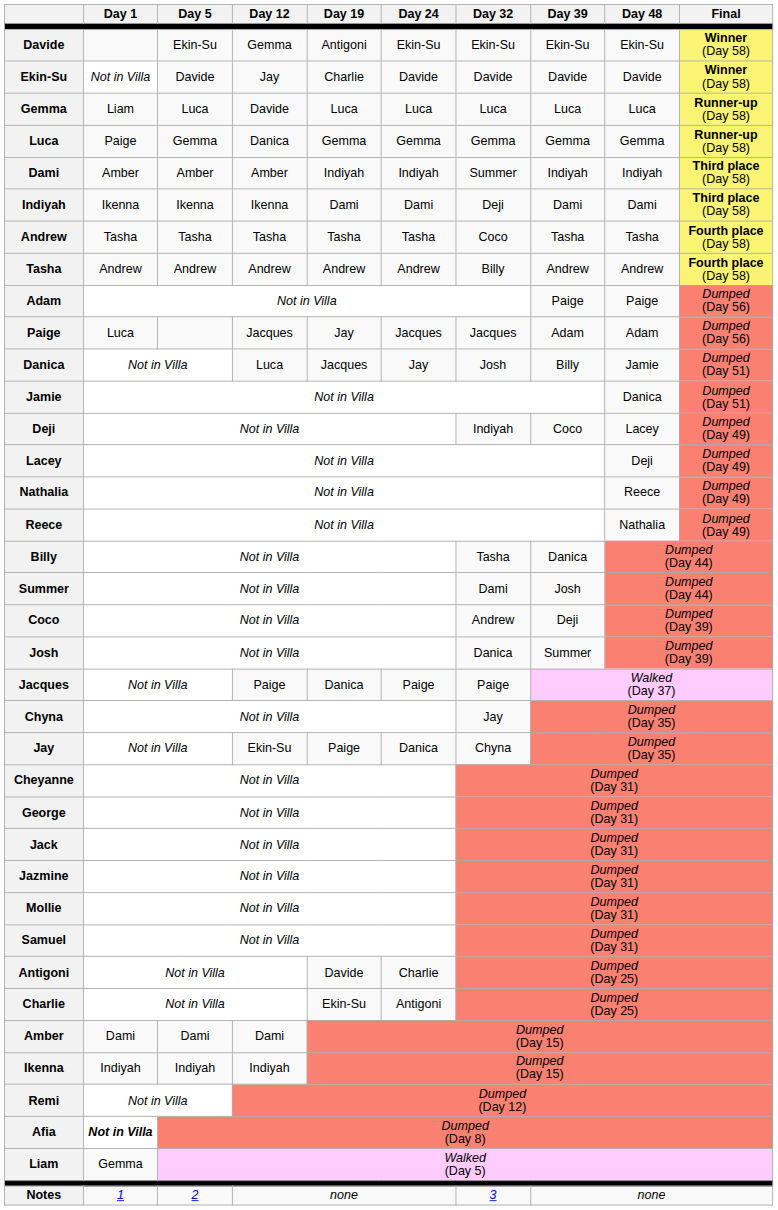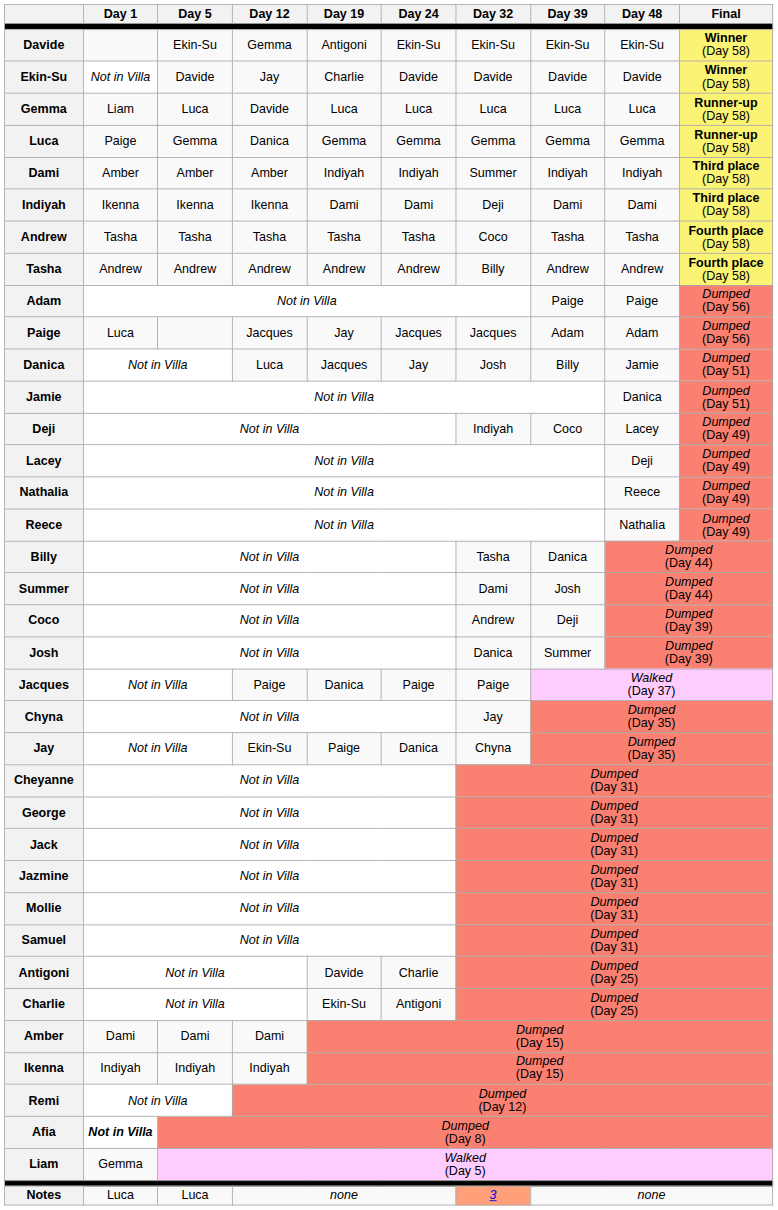Notes | Day 1: 1 -> Luca
Notes | Day 5: 2 -> Luca
Notes | Day 32: no background -> lightsalmon background
